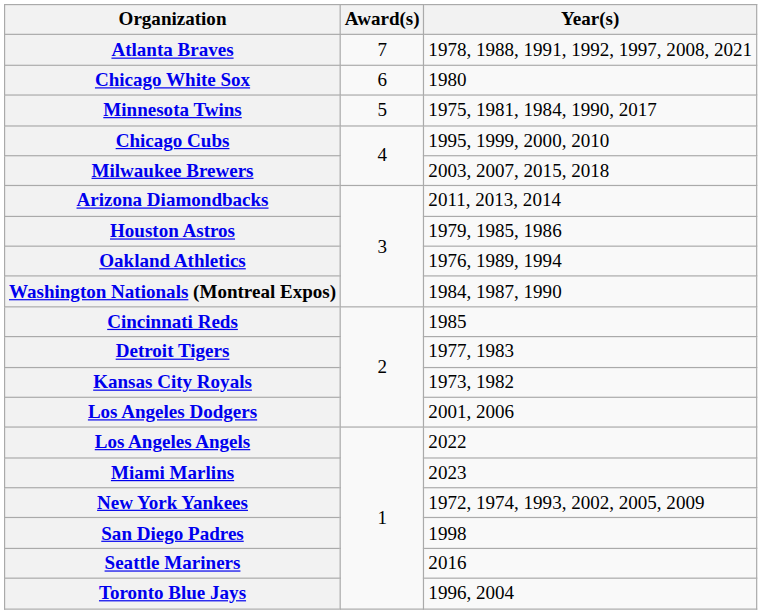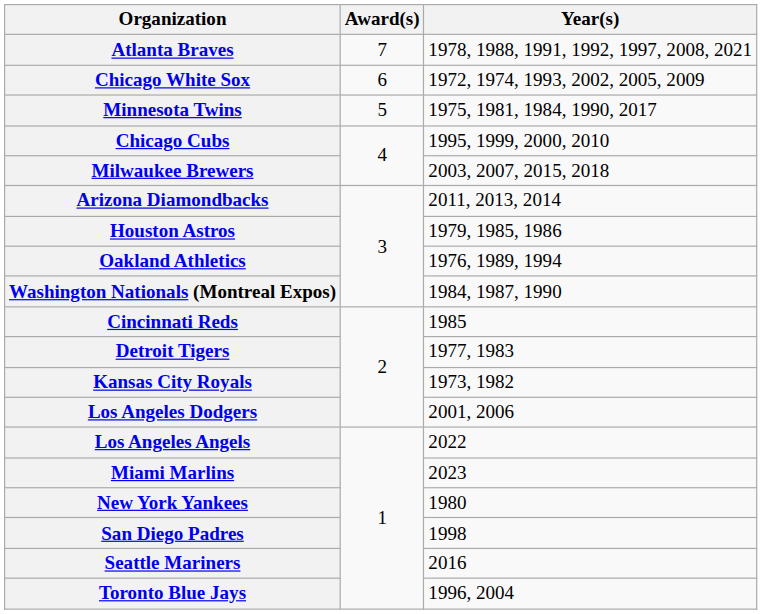Chicago White Sox | Year(s): 1980 -> 1972, 1974, 1993, 2002, 2005, 2009
New York Yankees | Year(s): 1972, 1974, 1993, 2002, 2005, 2009 -> 1980
